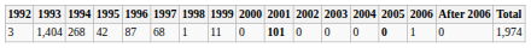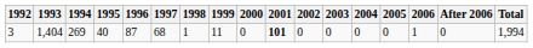3 | 1994: 268 -> 269
3 | 1995: 42 -> 40
3 | 2005: bold -> normal
3 | Total: 1,974 -> 1,994
